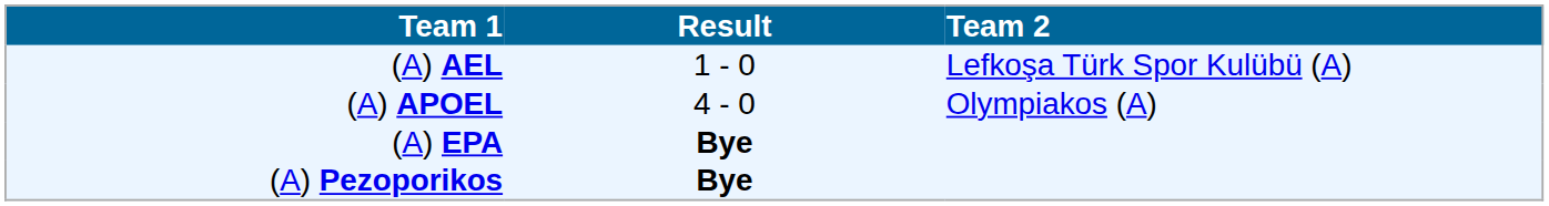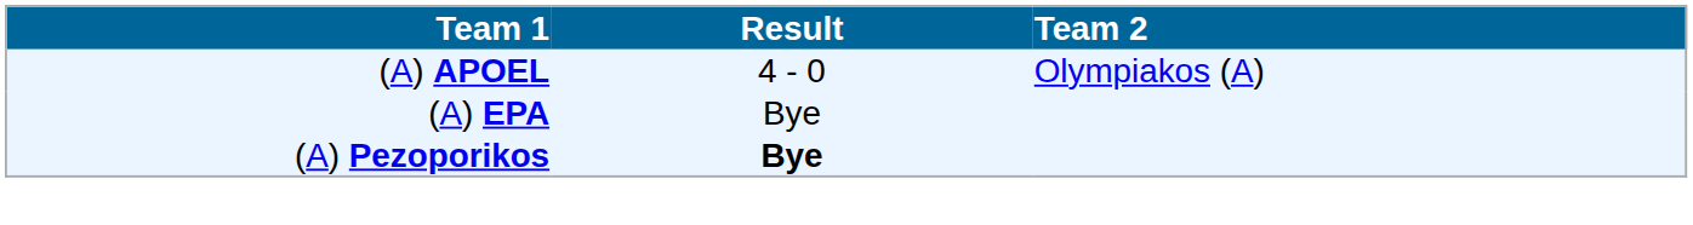- row: (A) AEL | 1 - 0 | Lefkoşa Türk Spor Kulübü (A)
(A) EPA | Result: bold -> normal
